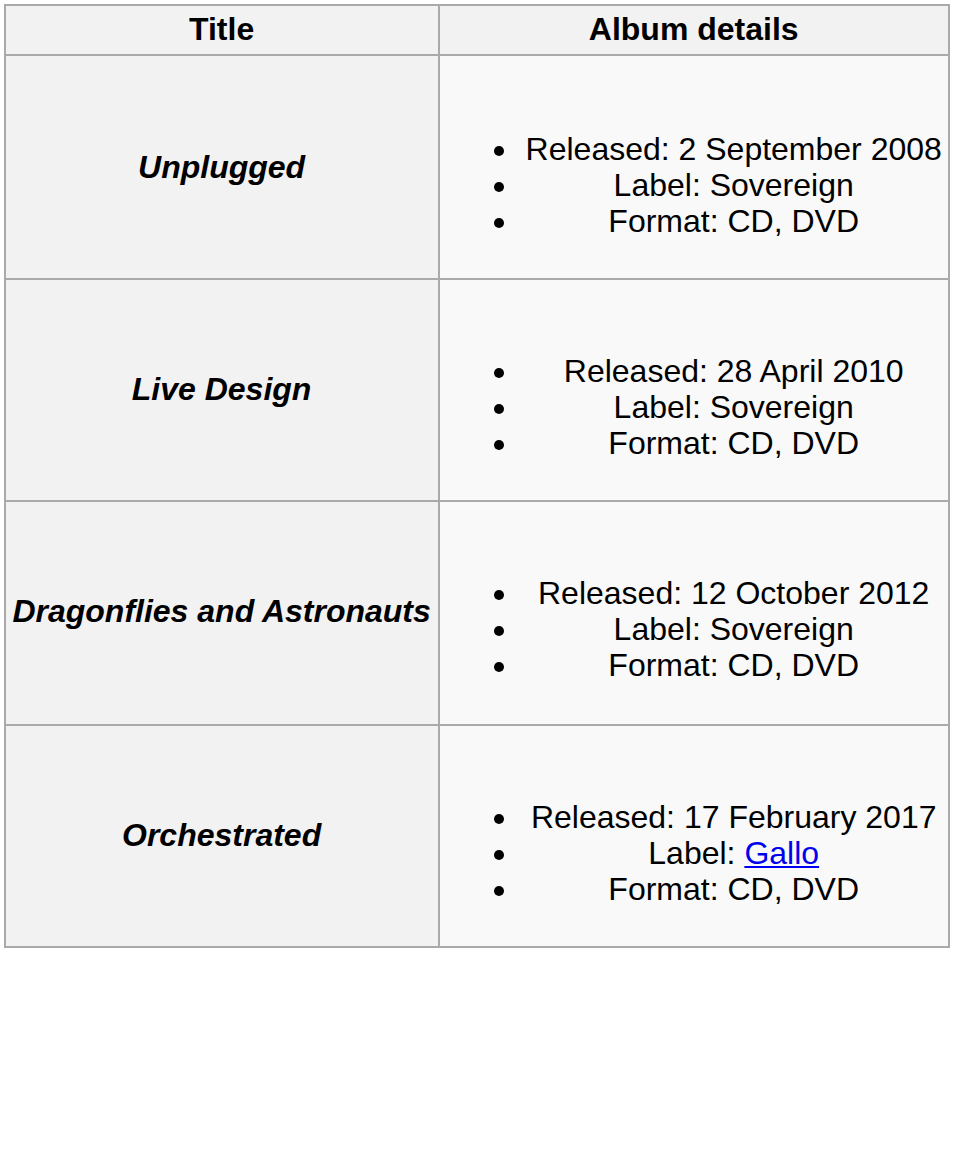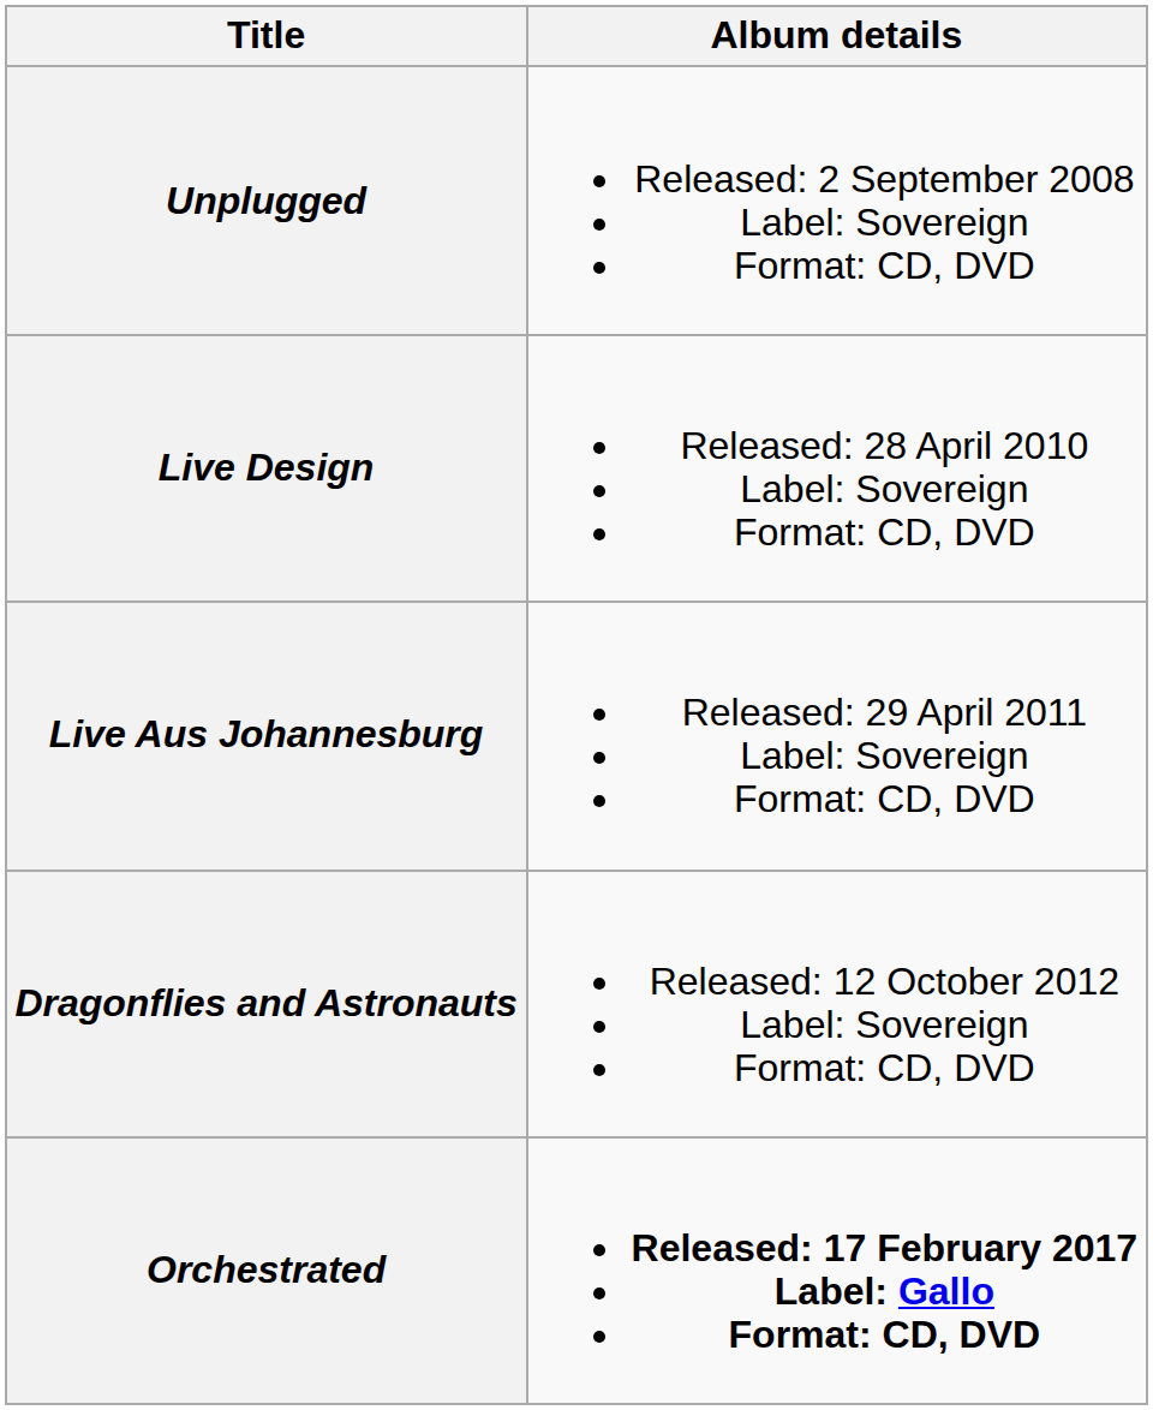+ row: Live Aus Johannesburg | Released: 29 April 2011 Label: Sovereign Format: CD, DVD
Orchestrated | Album details: normal -> bold
